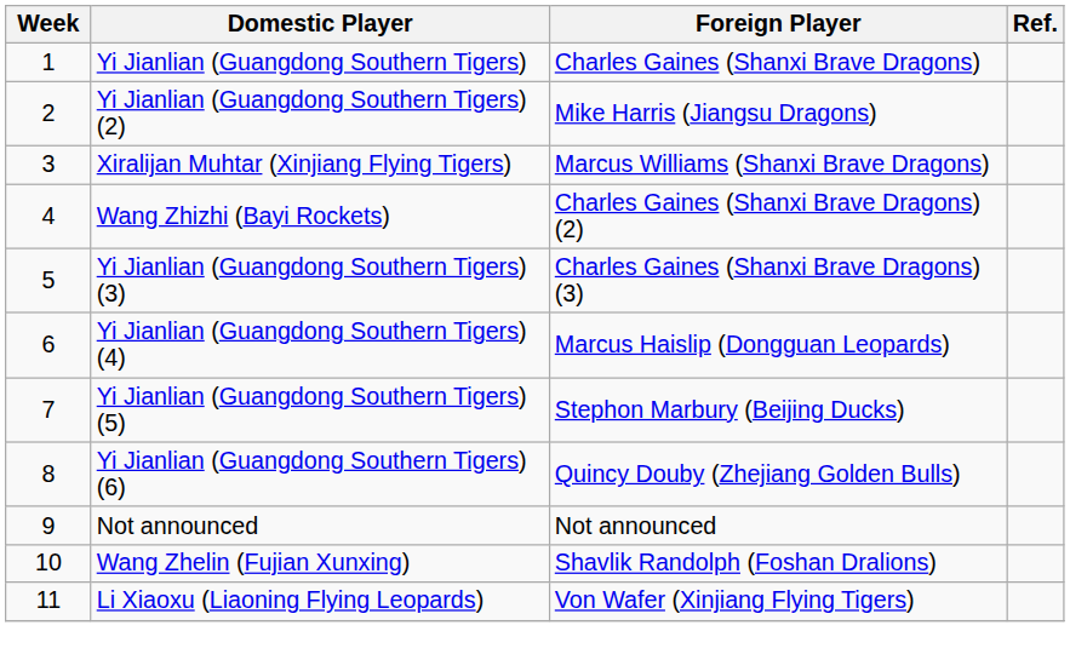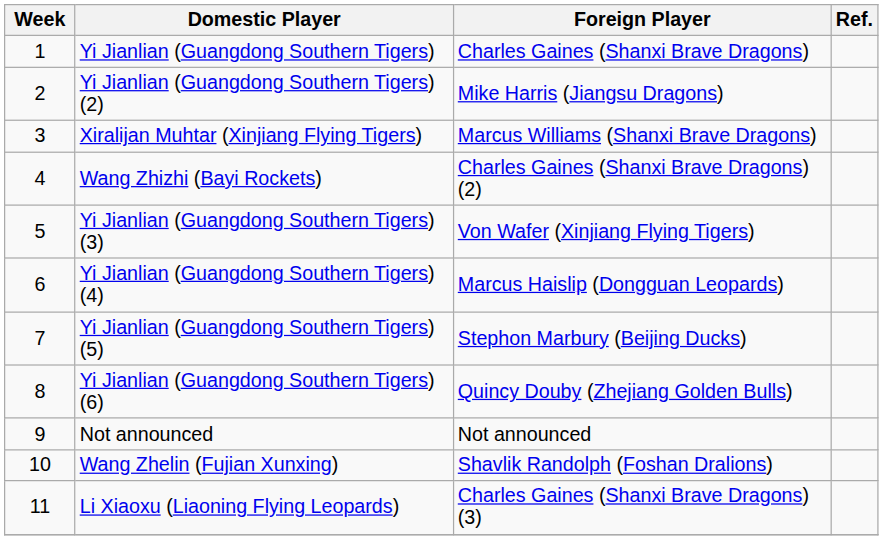Yi Jianlian (Guangdong Southern Tigers) (3) | Foreign Player: Charles Gaines (Shanxi Brave Dragons) (3) -> Von Wafer (Xinjiang Flying Tigers)
Li Xiaoxu (Liaoning Flying Leopards) | Foreign Player: Von Wafer (Xinjiang Flying Tigers) -> Charles Gaines (Shanxi Brave Dragons) (3)
